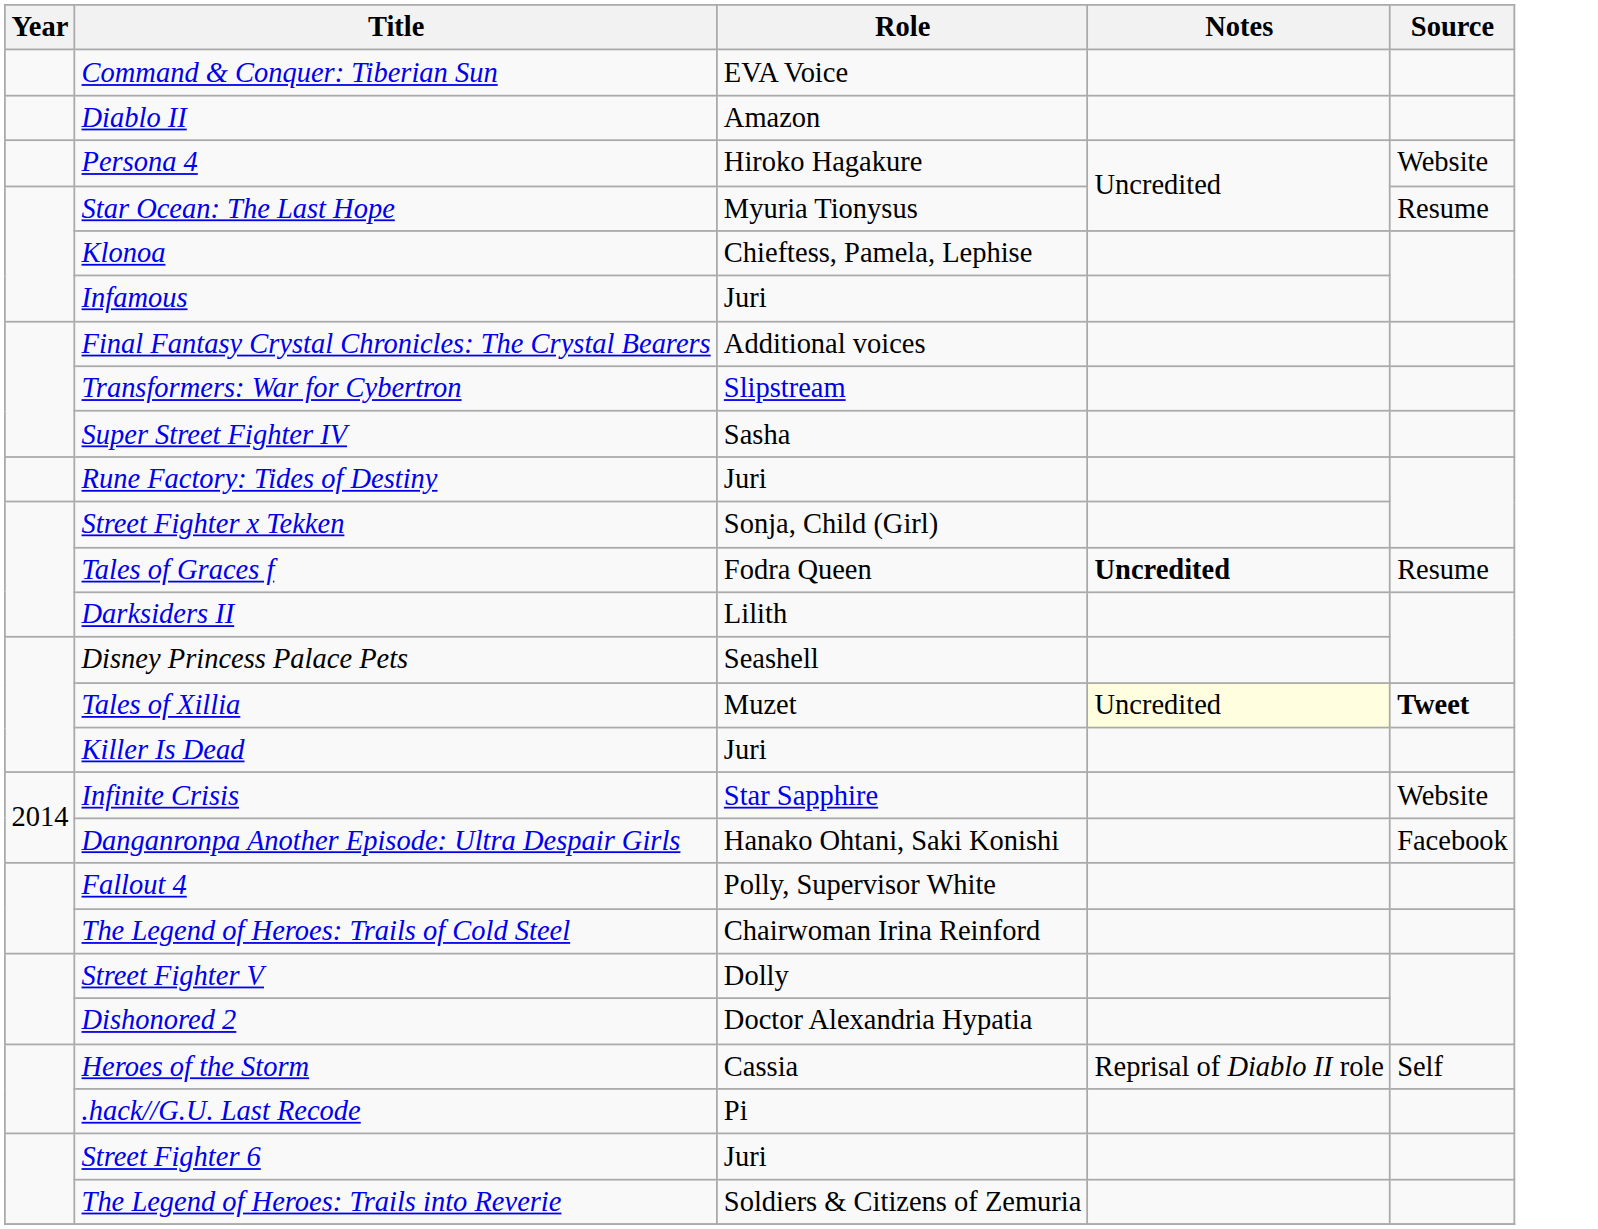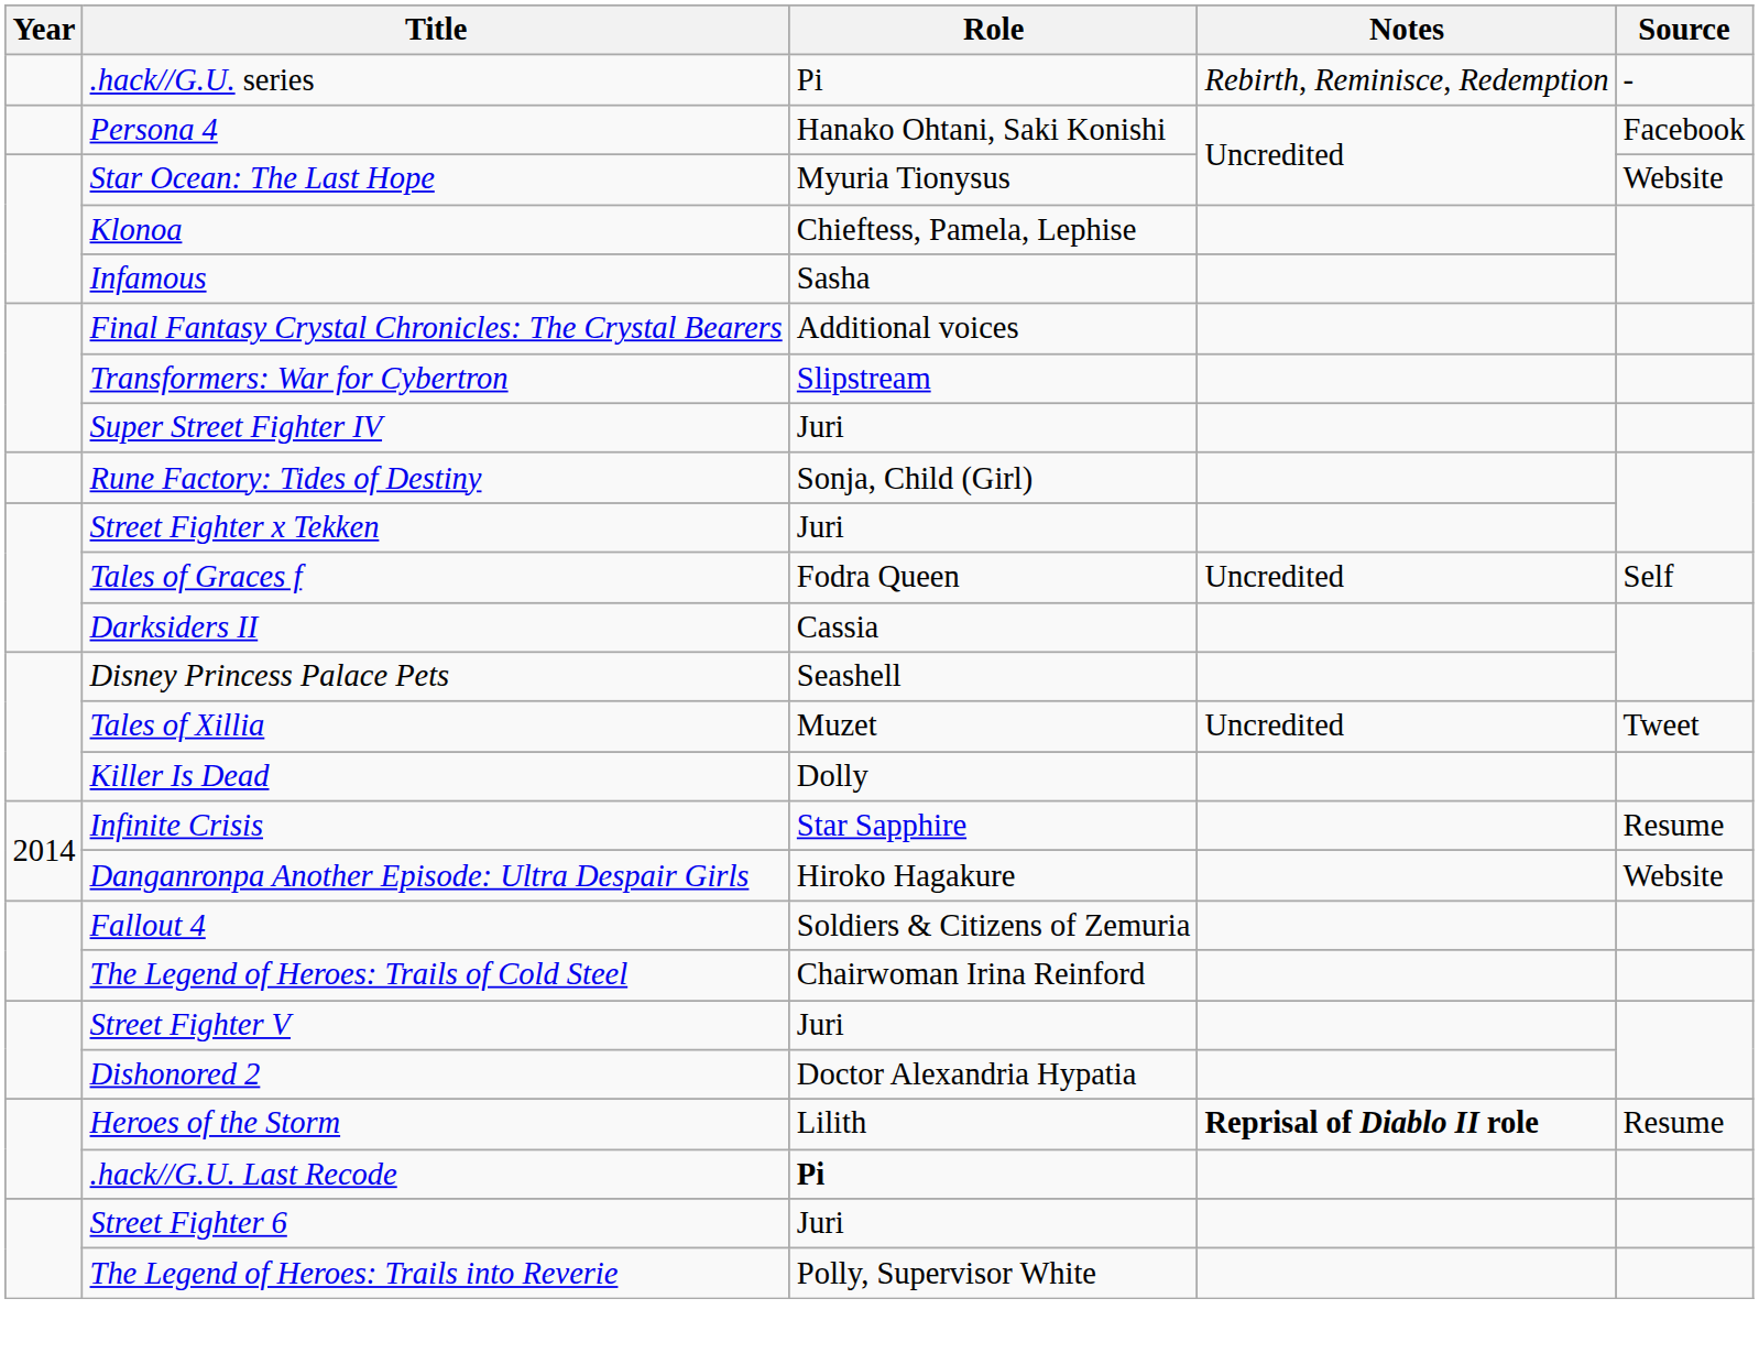- row: Command & Conquer: Tiberian Sun | EVA Voice
- row: Diablo II | Amazon
+ row: .hack//G.U. series | Pi | Rebirth, Reminisce, Redemption | -
Persona 4 | Role: Hiroko Hagakure -> Hanako Ohtani, Saki Konishi
Persona 4 | Source: Website -> Facebook
Star Ocean: The Last Hope | Source: Resume -> Website
Infamous | Role: Juri -> Sasha
Super Street Fighter IV | Role: Sasha -> Juri
Rune Factory: Tides of Destiny | Role: Juri -> Sonja, Child (Girl)
Street Fighter x Tekken | Role: Sonja, Child (Girl) -> Juri
Tales of Graces f | Notes: bold -> normal
Tales of Graces f | Source: Resume -> Self
Darksiders II | Role: Lilith -> Cassia
Tales of Xillia | Notes: lightyellow background -> no background
Tales of Xillia | Source: bold -> normal
Killer Is Dead | Role: Juri -> Dolly
Infinite Crisis | Source: Website -> Resume
Danganronpa Another Episode: Ultra Despair Girls | Role: Hanako Ohtani, Saki Konishi -> Hiroko Hagakure
Danganronpa Another Episode: Ultra Despair Girls | Source: Facebook -> Website
Fallout 4 | Role: Polly, Supervisor White -> Soldiers & Citizens of Zemuria
Street Fighter V | Role: Dolly -> Juri
Heroes of the Storm | Role: Cassia -> Lilith
Heroes of the Storm | Notes: normal -> bold
Heroes of the Storm | Source: Self -> Resume
.hack//G.U. Last Recode | Role: normal -> bold
The Legend of Heroes: Trails into Reverie | Role: Soldiers & Citizens of Zemuria -> Polly, Supervisor White
